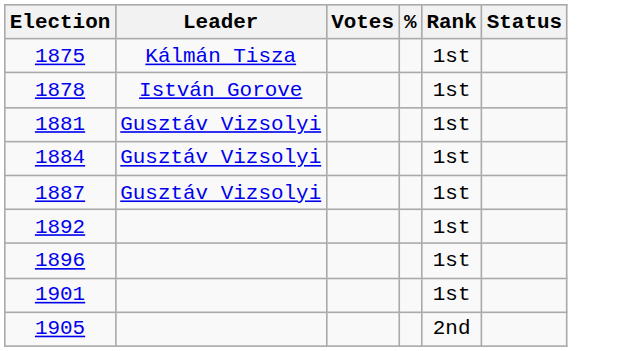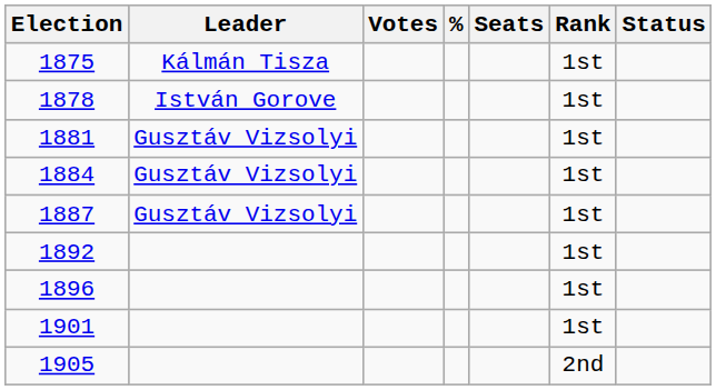+ column: Seats
